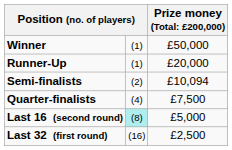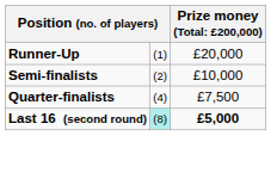- row: Winner | (1) | £50,000
Semi-finalists | column 3: £10,094 -> £10,000
Last 16 (second round) | column 3: normal -> bold
- row: Last 32 (first round) | (16) | £2,500
